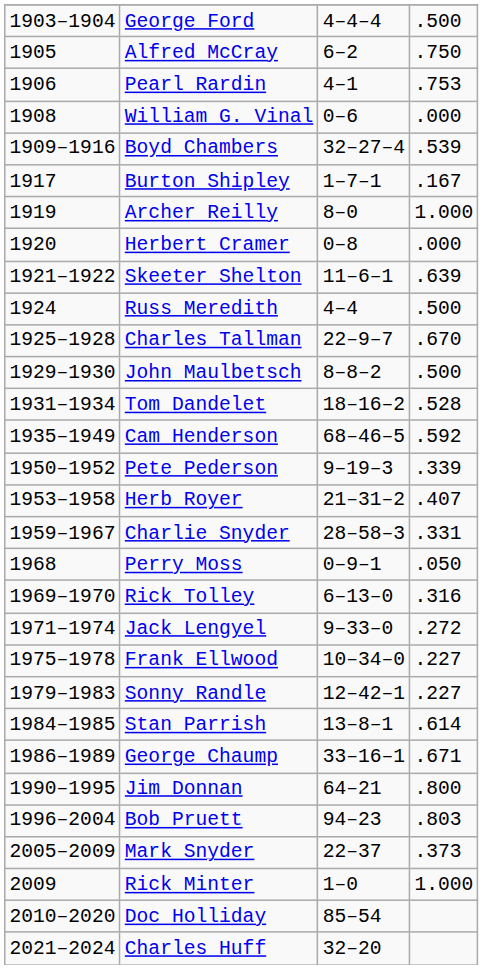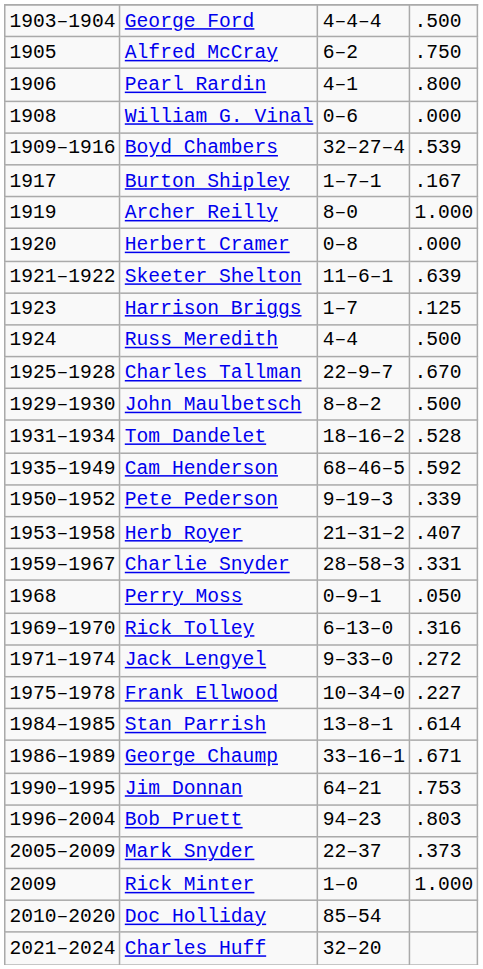Pearl Rardin | column 4: .753 -> .800
+ row: 1923 | Harrison Briggs | 1–7 | .125
- row: 1979–1983 | Sonny Randle | 12–42–1 | .227
Jim Donnan | column 4: .800 -> .753
